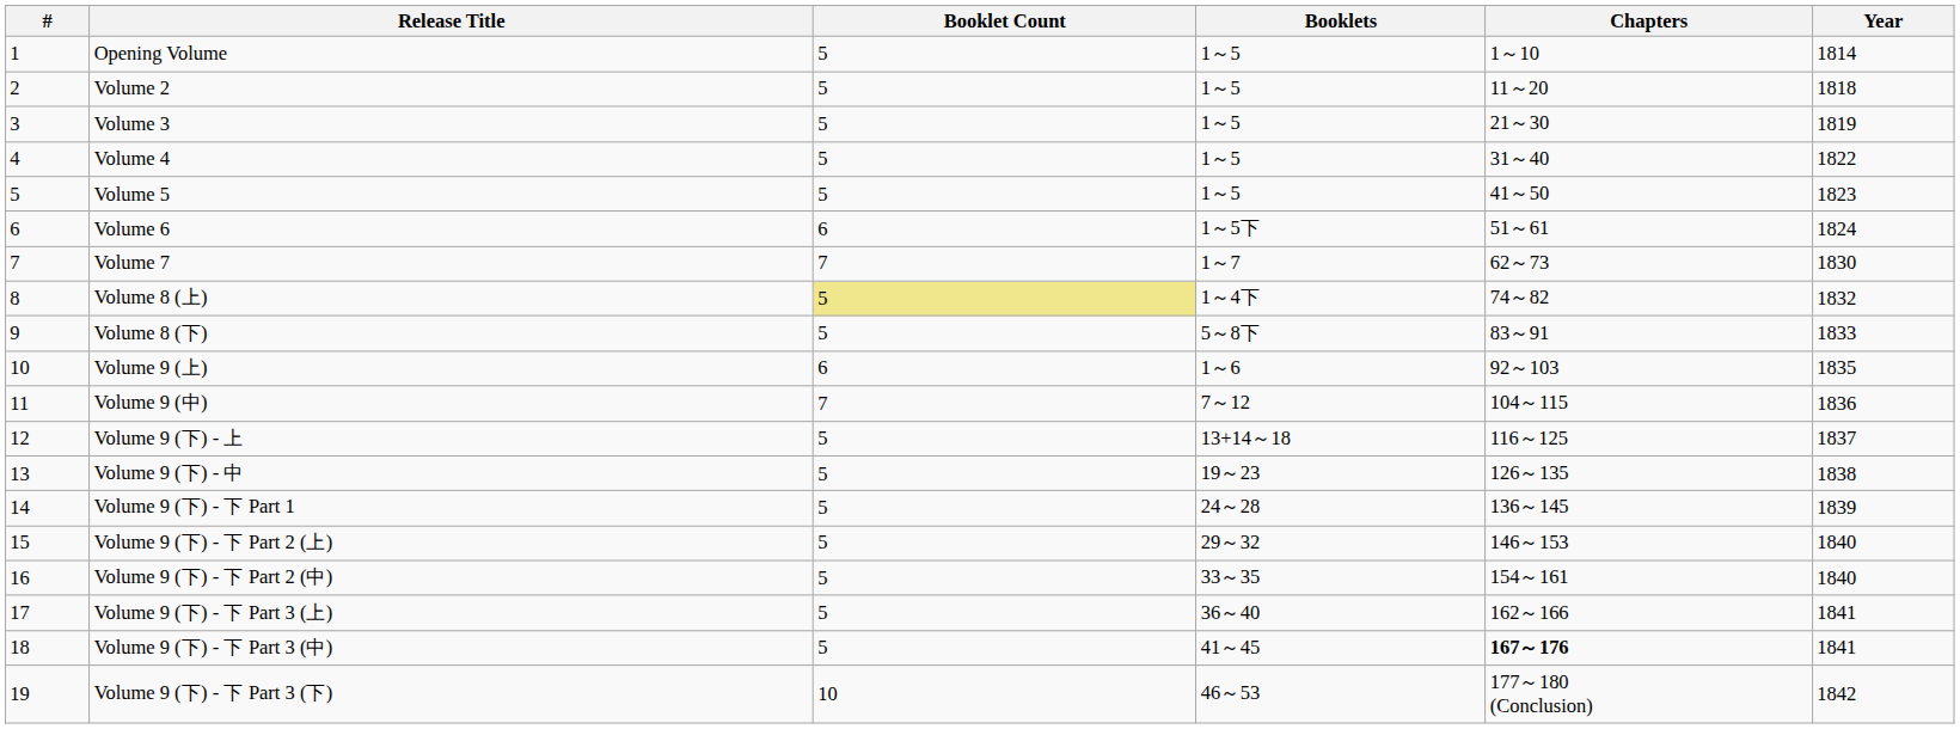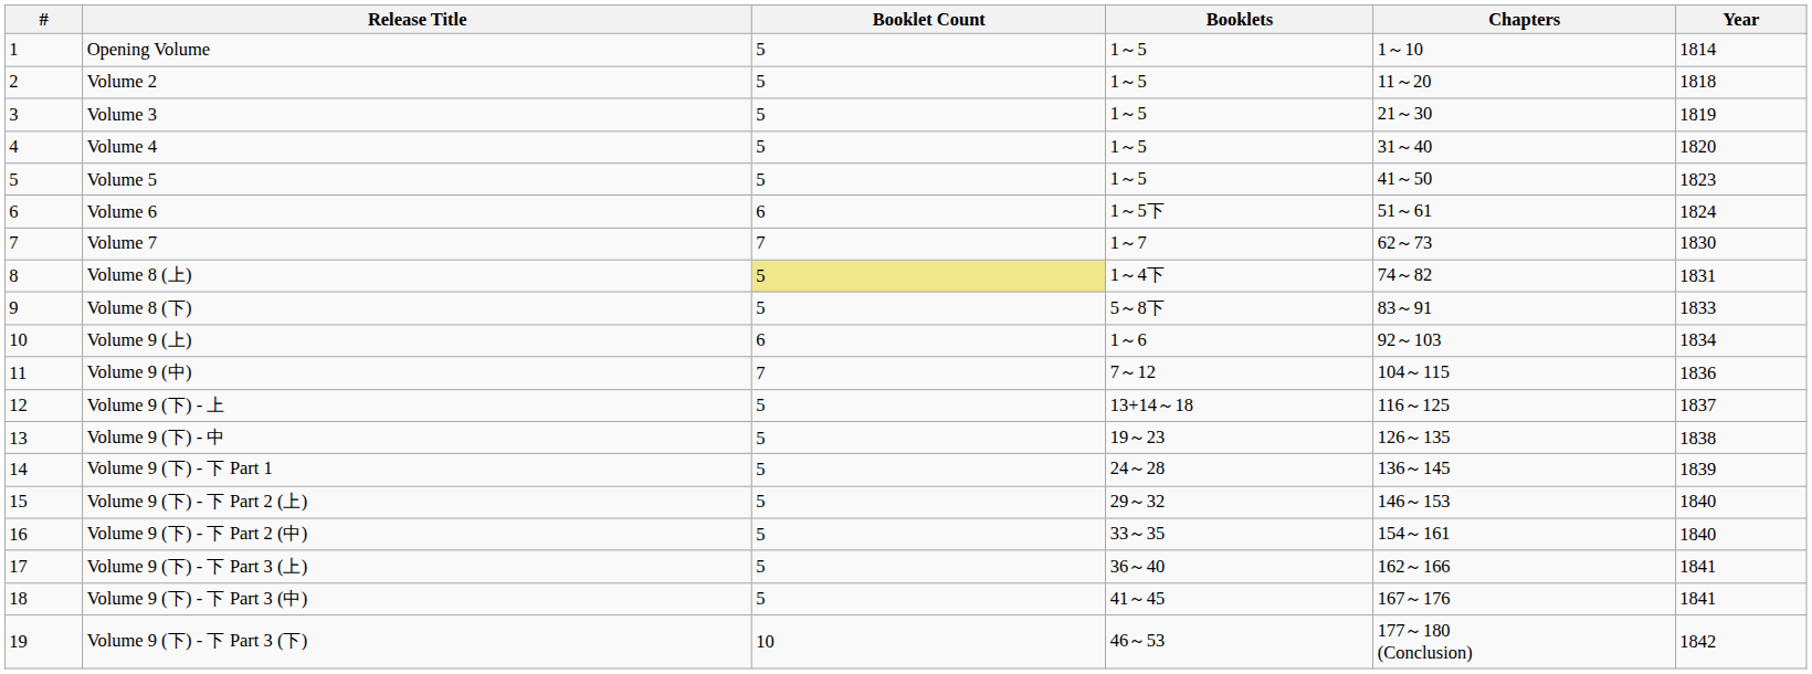Volume 4 | Year: 1822 -> 1820
Volume 8 (上) | Year: 1832 -> 1831
Volume 9 (上) | Year: 1835 -> 1834
Volume 9 (下) - 下 Part 3 (中) | Chapters: bold -> normal
